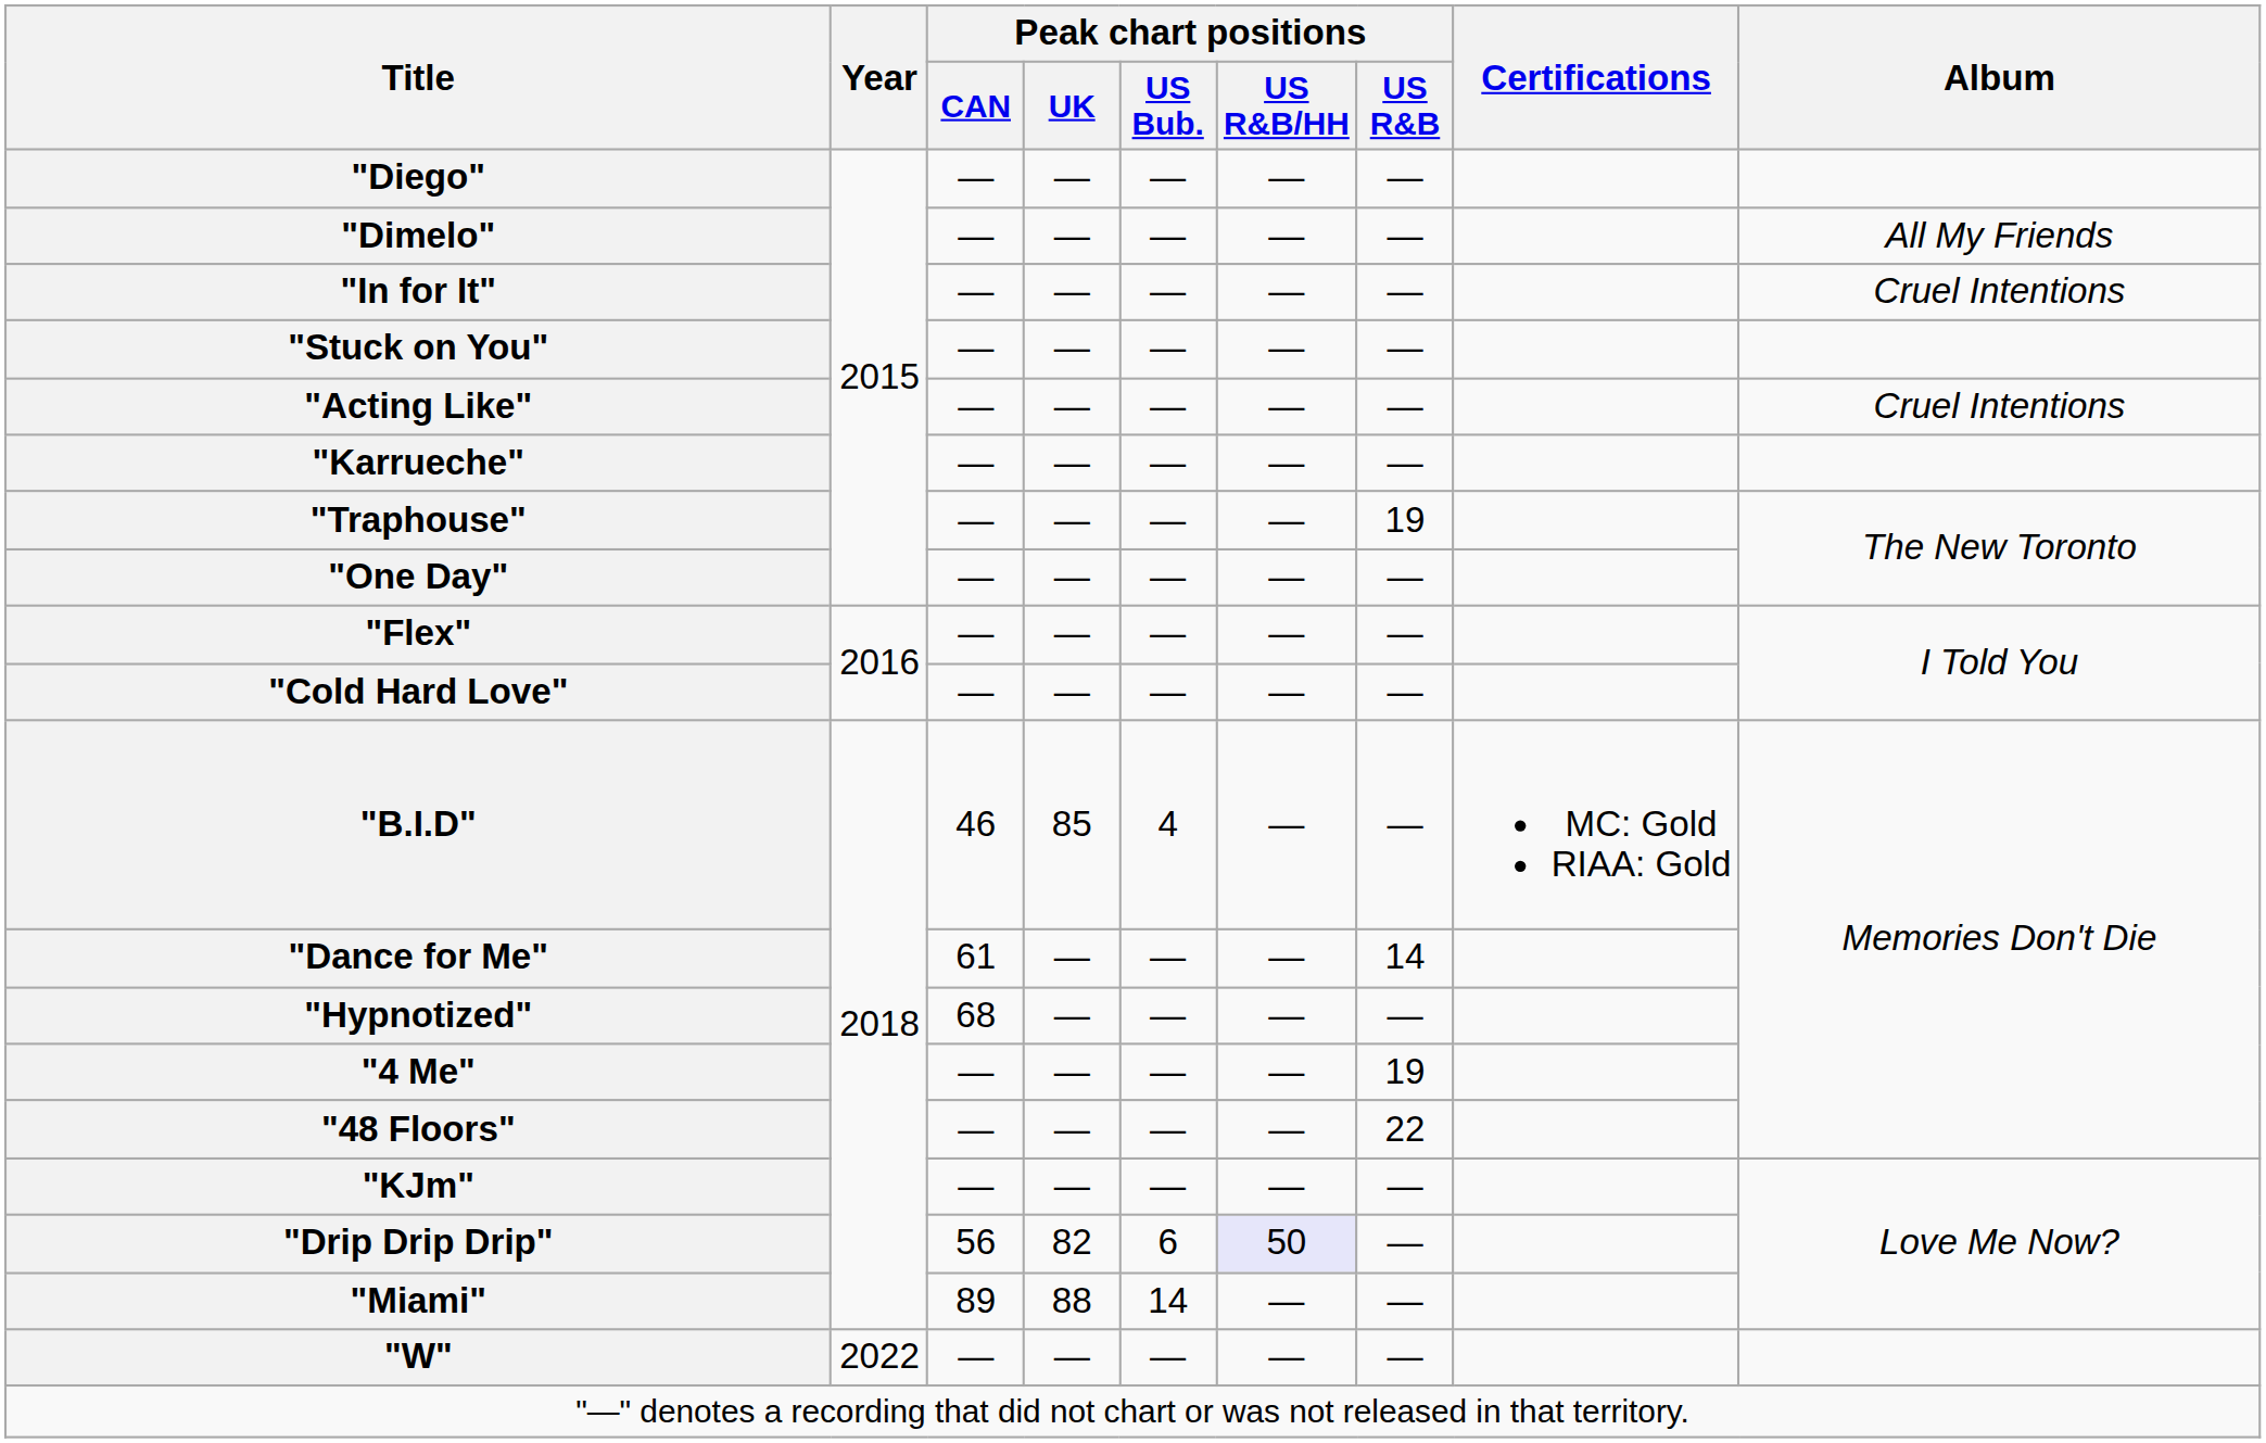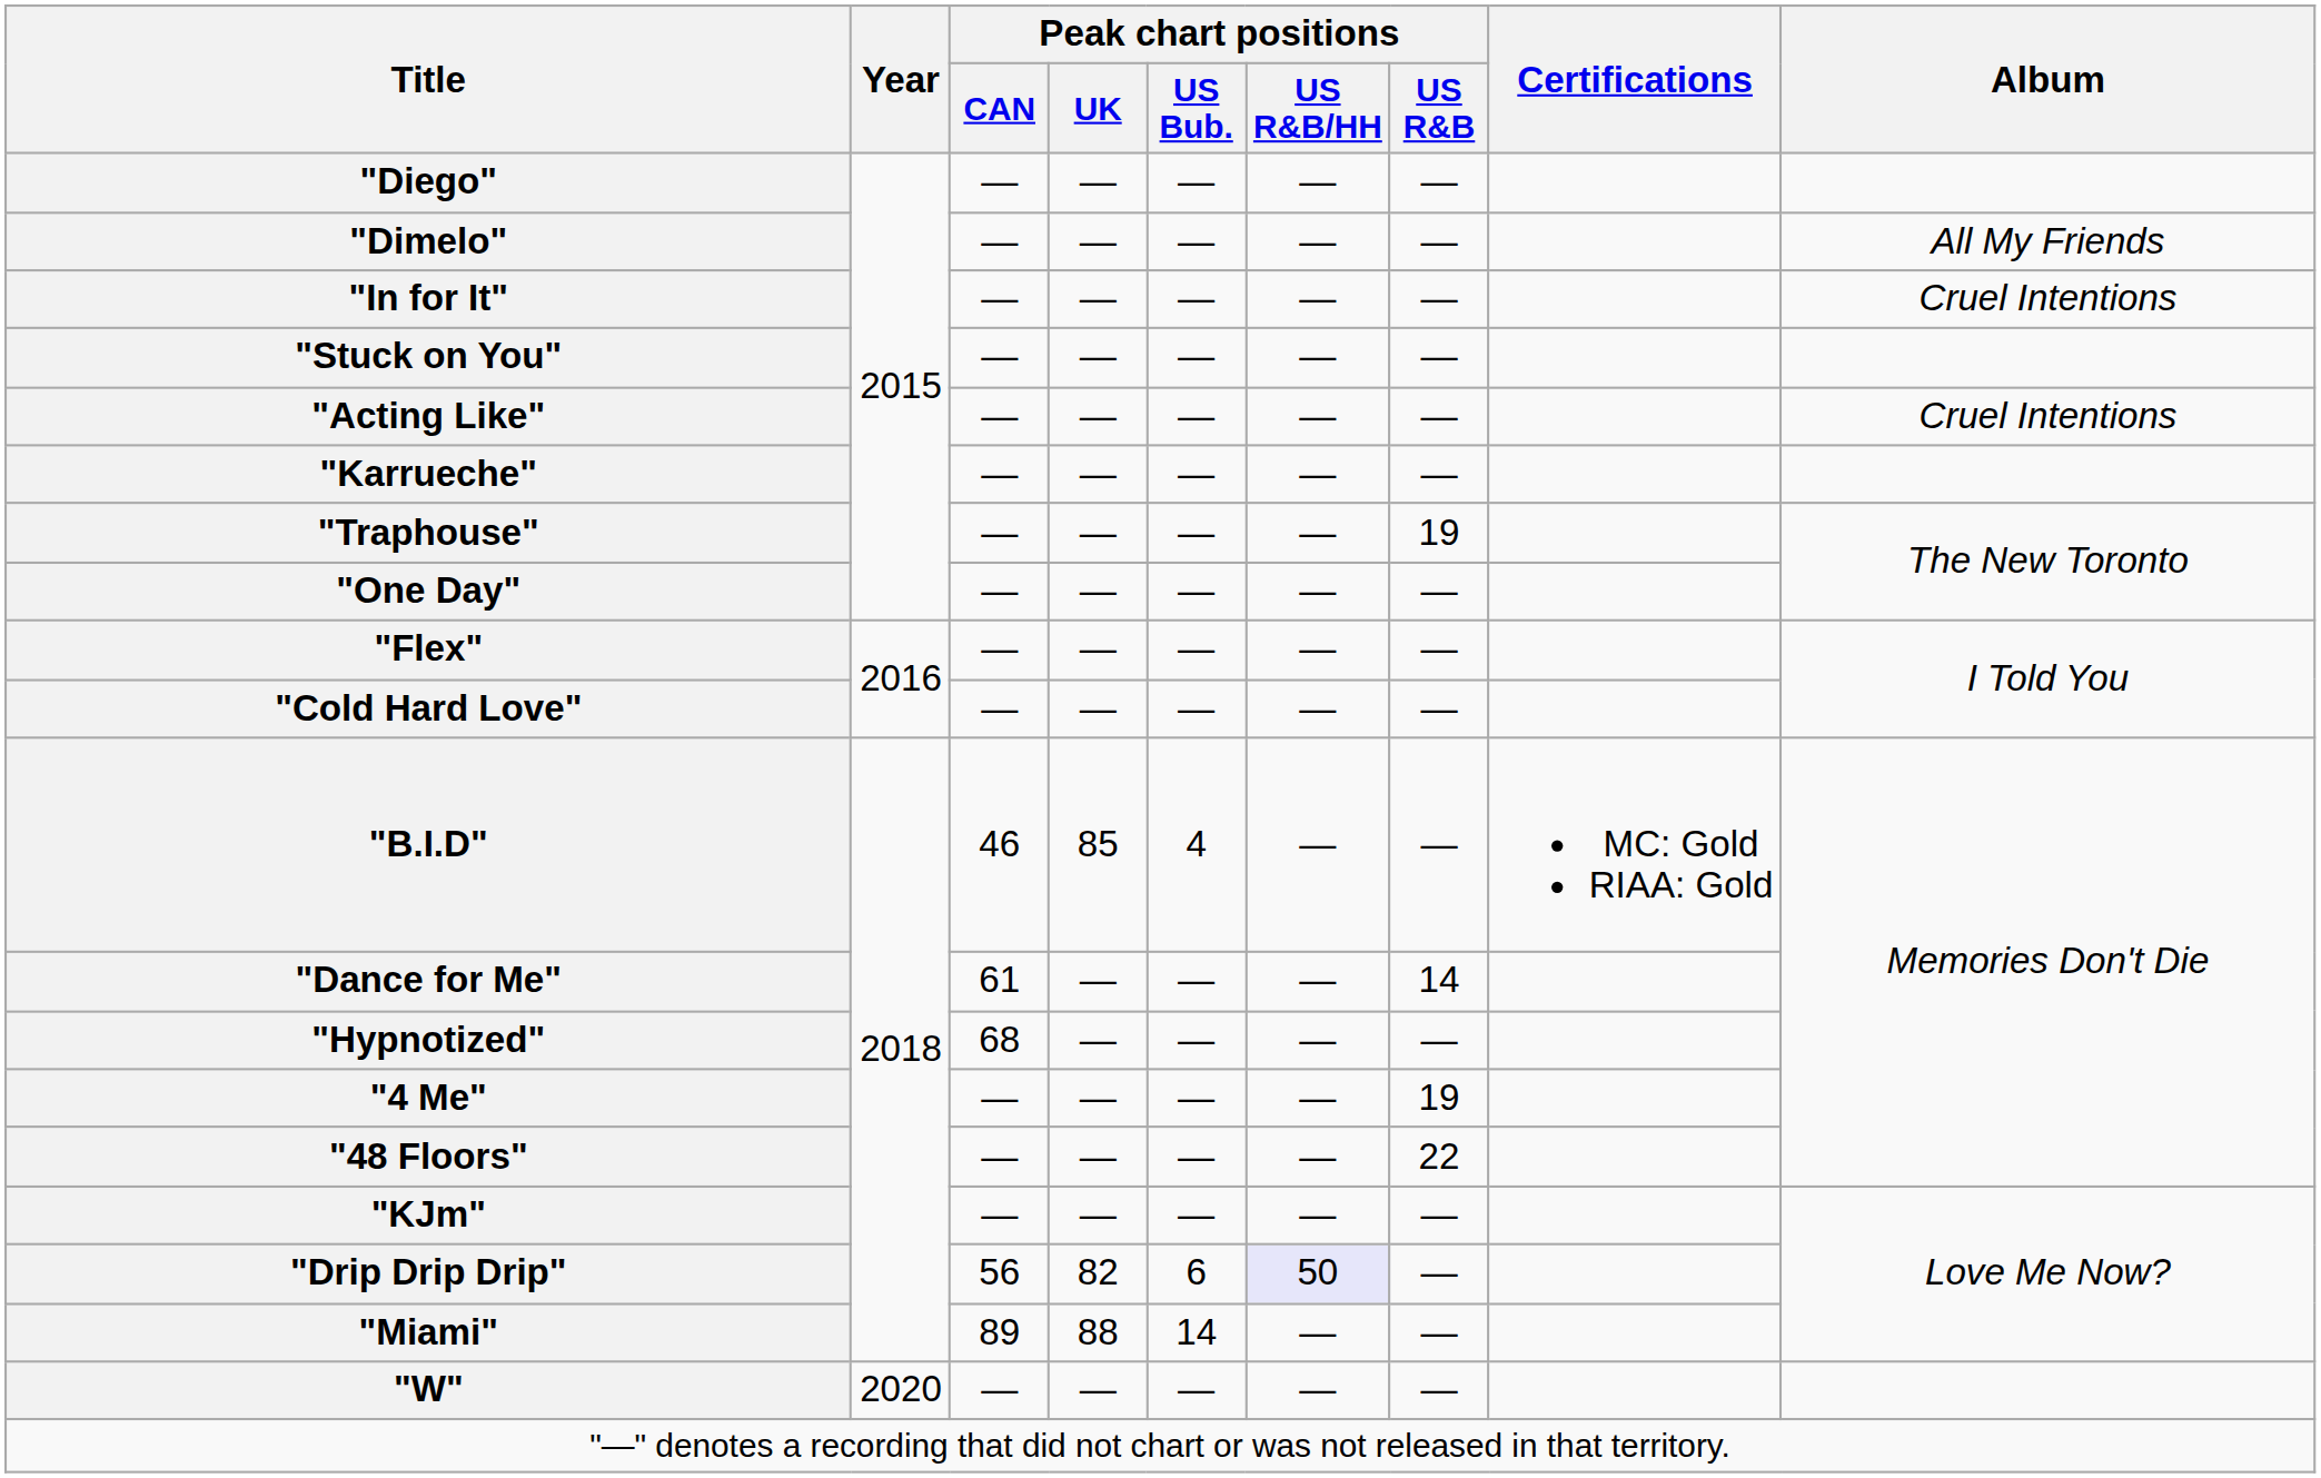"W" | Year: 2022 -> 2020
